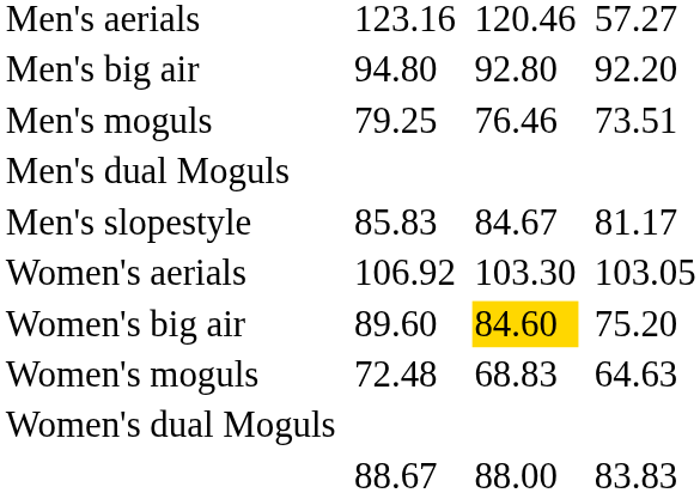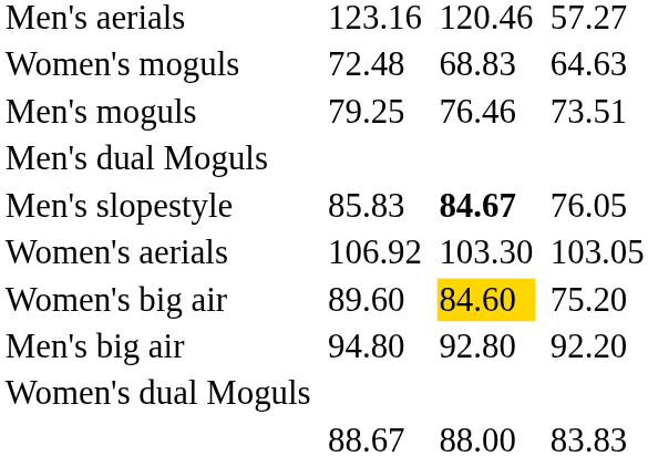rows swapped: Men's big air <-> Women's moguls
Men's slopestyle | column 5: normal -> bold
Men's slopestyle | column 7: 81.17 -> 76.05
